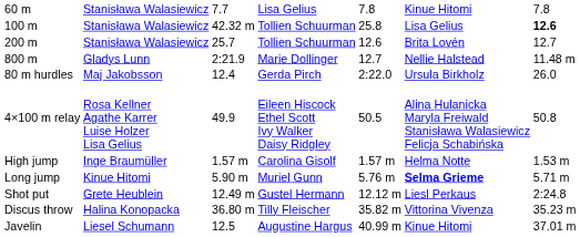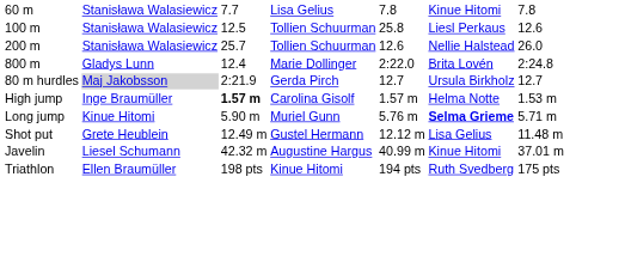100 m | column 3: 42.32 m -> 12.5
100 m | column 6: Lisa Gelius -> Liesl Perkaus
100 m | column 7: bold -> normal
200 m | column 6: Brita Lovén -> Nellie Halstead
200 m | column 7: 12.7 -> 26.0
800 m | column 3: 2:21.9 -> 12.4
800 m | column 5: 12.7 -> 2:22.0
800 m | column 6: Nellie Halstead -> Brita Lovén
800 m | column 7: 11.48 m -> 2:24.8
80 m hurdles | column 2: no background -> lightgrey background
80 m hurdles | column 3: 12.4 -> 2:21.9
80 m hurdles | column 5: 2:22.0 -> 12.7
80 m hurdles | column 7: 26.0 -> 12.7
- row: 4×100 m relay | Rosa Kellner Agathe Karrer Luise Holzer Lisa Gelius | 49.9 | Eileen Hiscock Ethel Scott Ivy Walker Daisy Ridgley | 50.5 | Alina Hulanicka Maryla Freiwald Stanisława Walasiewicz Felicja Schabińska | 50.8
High jump | column 3: normal -> bold
Shot put | column 6: Liesl Perkaus -> Lisa Gelius
Shot put | column 7: 2:24.8 -> 11.48 m
- row: Discus throw | Halina Konopacka | 36.80 m | Tilly Fleischer | 35.82 m | Vittorina Vivenza | 35.23 m
Javelin | column 3: 12.5 -> 42.32 m
+ row: Triathlon | Ellen Braumüller | 198 pts | Kinue Hitomi | 194 pts | Ruth Svedberg | 175 pts
